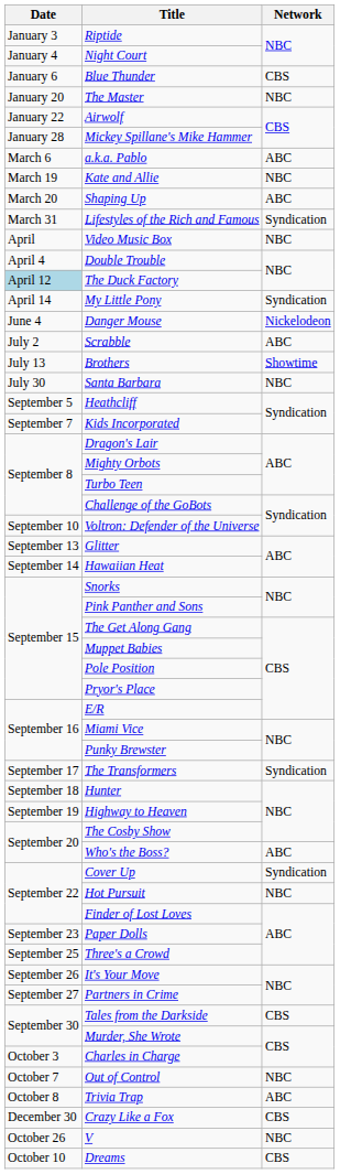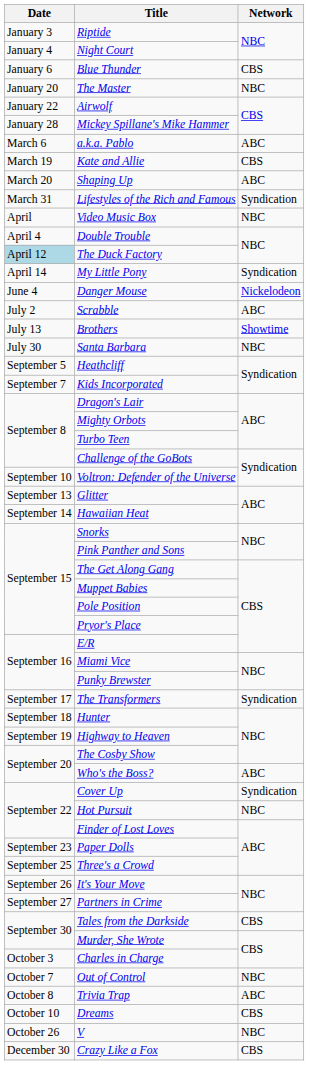Kate and Allie | Network: NBC -> CBS
rows swapped: Dreams <-> Crazy Like a Fox
